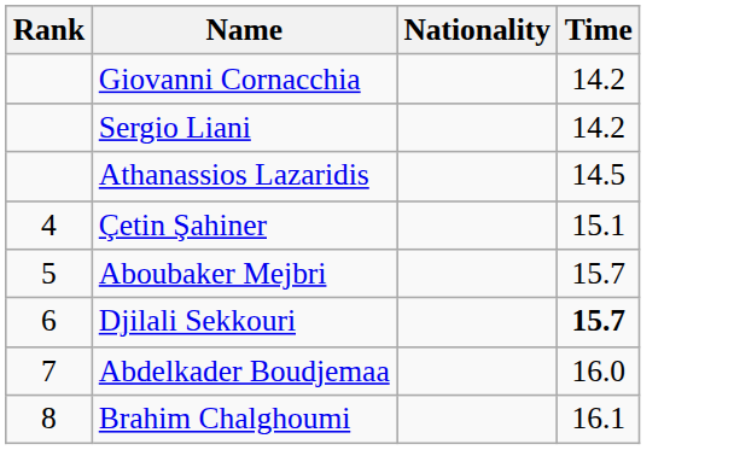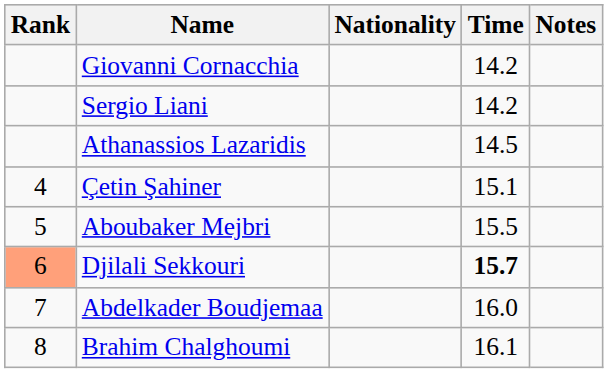+ column: Notes
Aboubaker Mejbri | Time: 15.7 -> 15.5
Djilali Sekkouri | Rank: no background -> lightsalmon background
